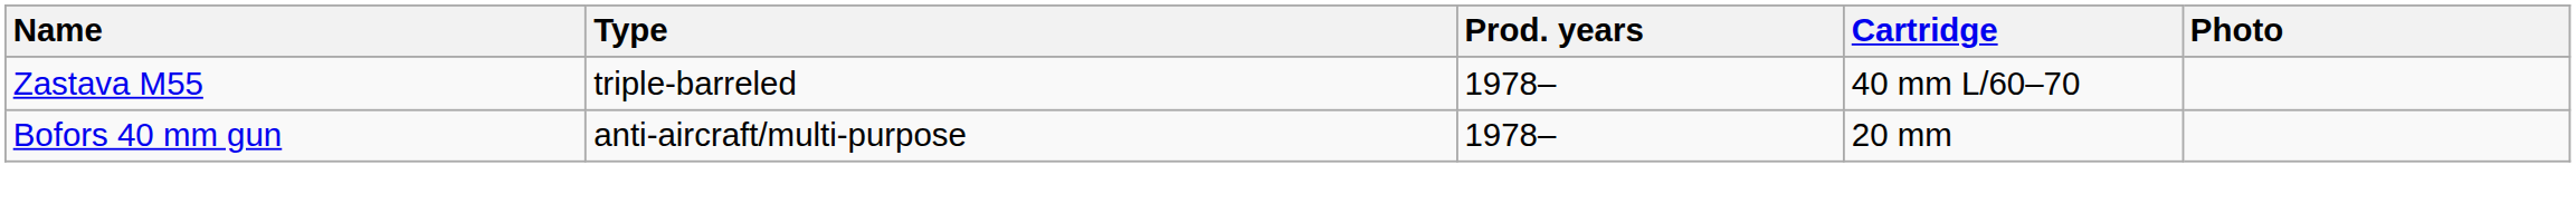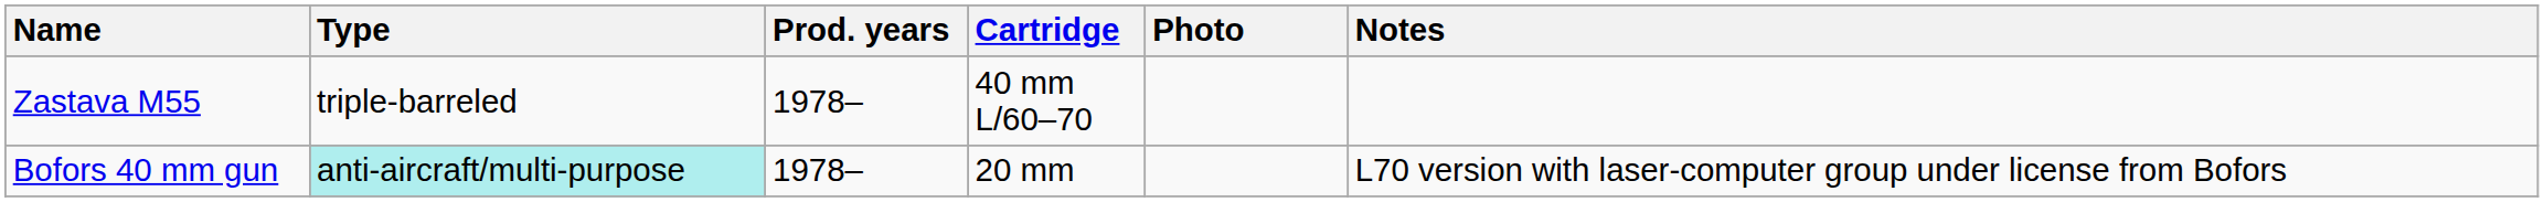+ column: Notes | L70 version with laser-computer group under license from Bofors
Bofors 40 mm gun | Type: no background -> paleturquoise background
